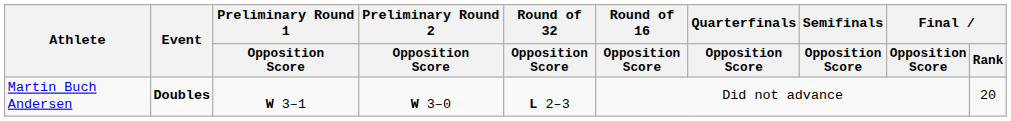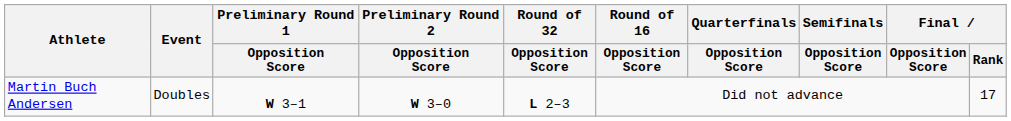Martin Buch Andersen | Event: bold -> normal
Martin Buch Andersen | Final / Rank: 20 -> 17
